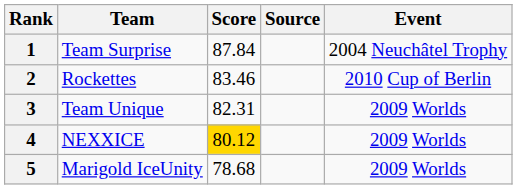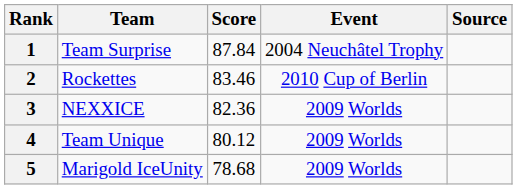columns swapped: Event <-> Source
3 | Team: Team Unique -> NEXXICE
3 | Score: 82.31 -> 82.36
4 | Team: NEXXICE -> Team Unique
4 | Score: gold background -> no background
